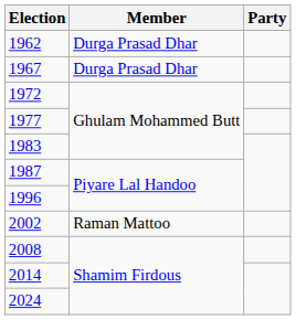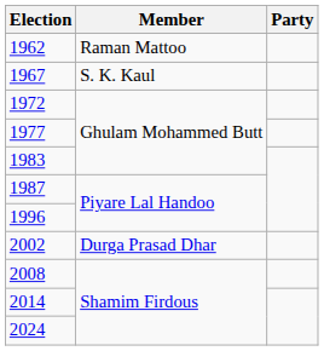1962 | Member: Durga Prasad Dhar -> Raman Mattoo
1967 | Member: Durga Prasad Dhar -> S. K. Kaul
2002 | Member: Raman Mattoo -> Durga Prasad Dhar
